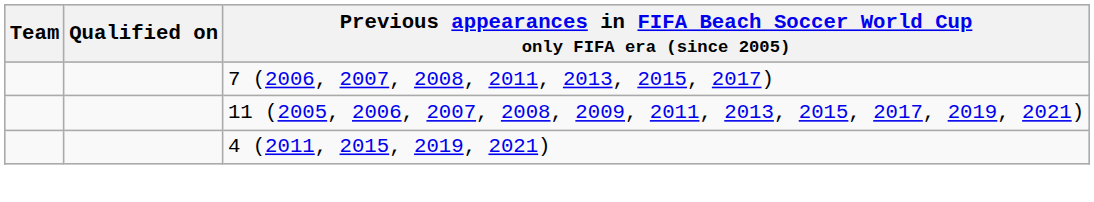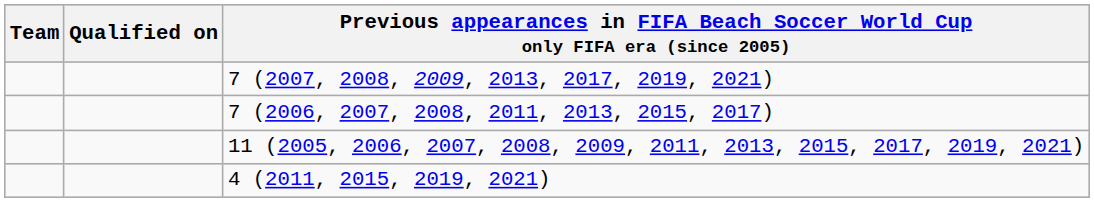+ row: 7 (2007, 2008, 2009, 2013, 2017, 2019, 2021)
